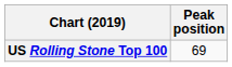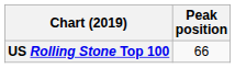US Rolling Stone Top 100 | Peak position: 69 -> 66
